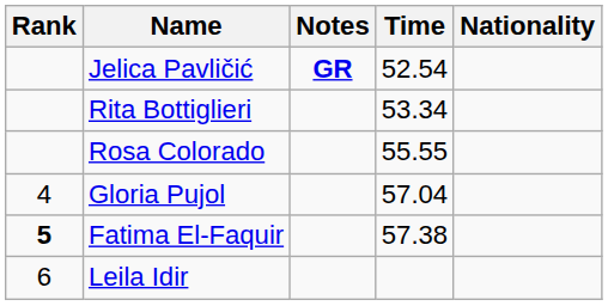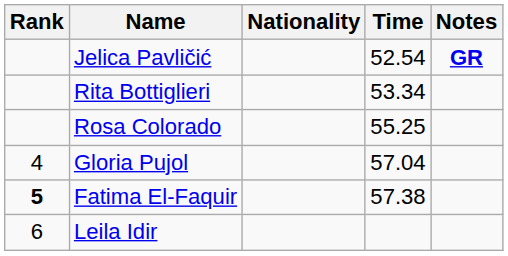columns swapped: Nationality <-> Notes
Rosa Colorado | Time: 55.55 -> 55.25
